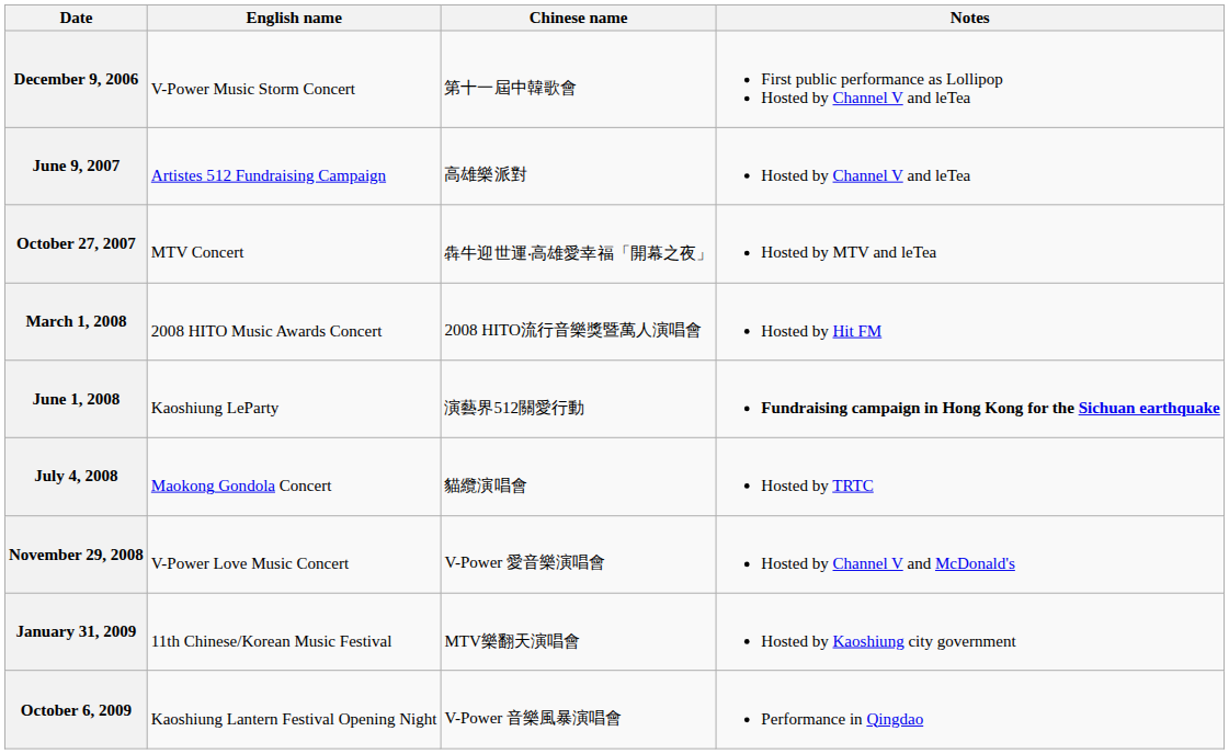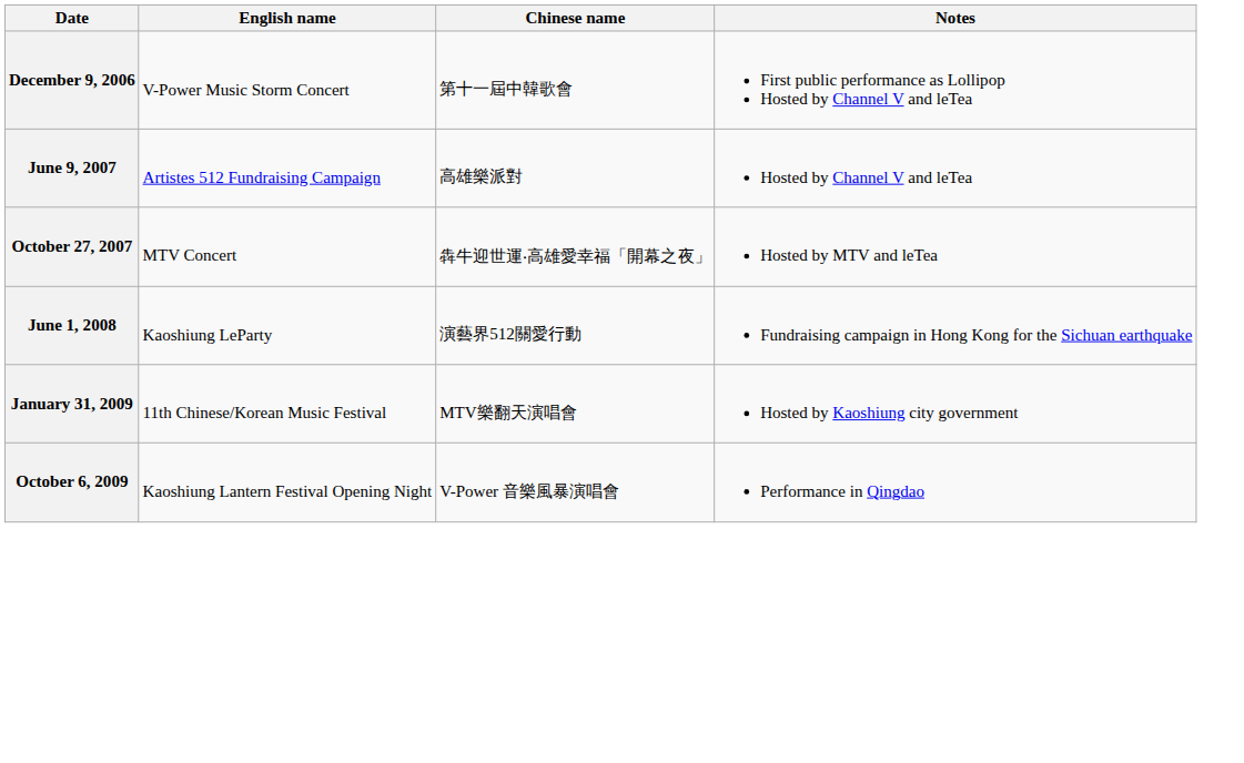- row: March 1, 2008 | 2008 HITO Music Awards Concert | 2008 HITO流行音樂獎暨萬人演唱會 | Hosted by Hit FM
June 1, 2008 | Notes: bold -> normal
- row: July 4, 2008 | Maokong Gondola Concert | 貓纜演唱會 | Hosted by TRTC
- row: November 29, 2008 | V-Power Love Music Concert | V-Power 愛音樂演唱會 | Hosted by Channel V and McDonald's
